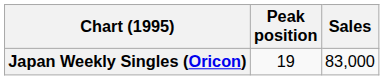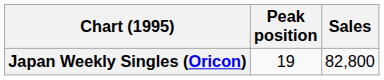Japan Weekly Singles (Oricon) | Sales: 83,000 -> 82,800
